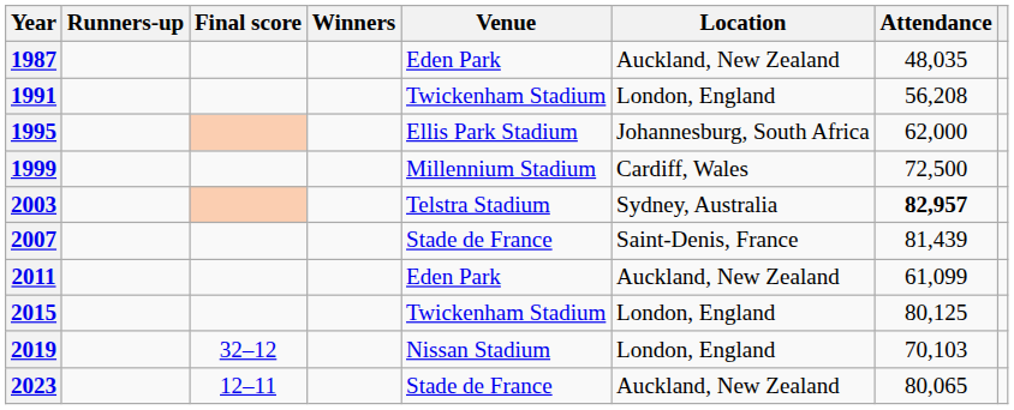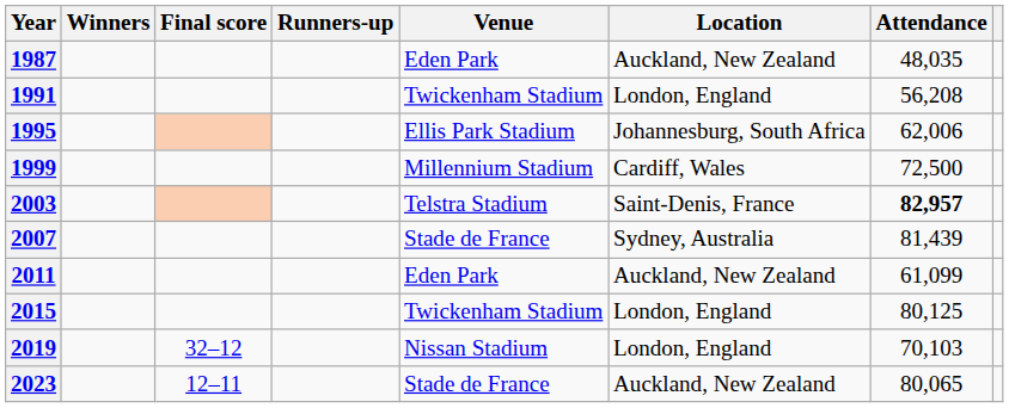columns swapped: Winners <-> Runners-up
1995 | Attendance: 62,000 -> 62,006
2003 | Location: Sydney, Australia -> Saint-Denis, France
2007 | Location: Saint-Denis, France -> Sydney, Australia
